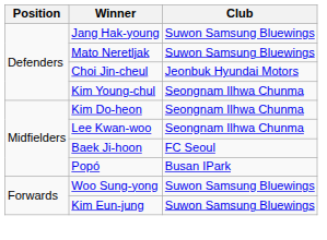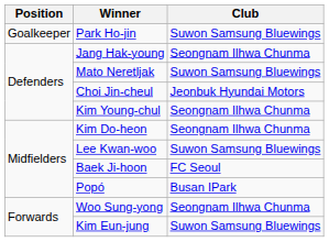+ row: Goalkeeper | Park Ho-jin | Suwon Samsung Bluewings
Jang Hak-young | Club: Suwon Samsung Bluewings -> Seongnam Ilhwa Chunma
Lee Kwan-woo | Club: Seongnam Ilhwa Chunma -> Suwon Samsung Bluewings
Woo Sung-yong | Club: Suwon Samsung Bluewings -> Seongnam Ilhwa Chunma
